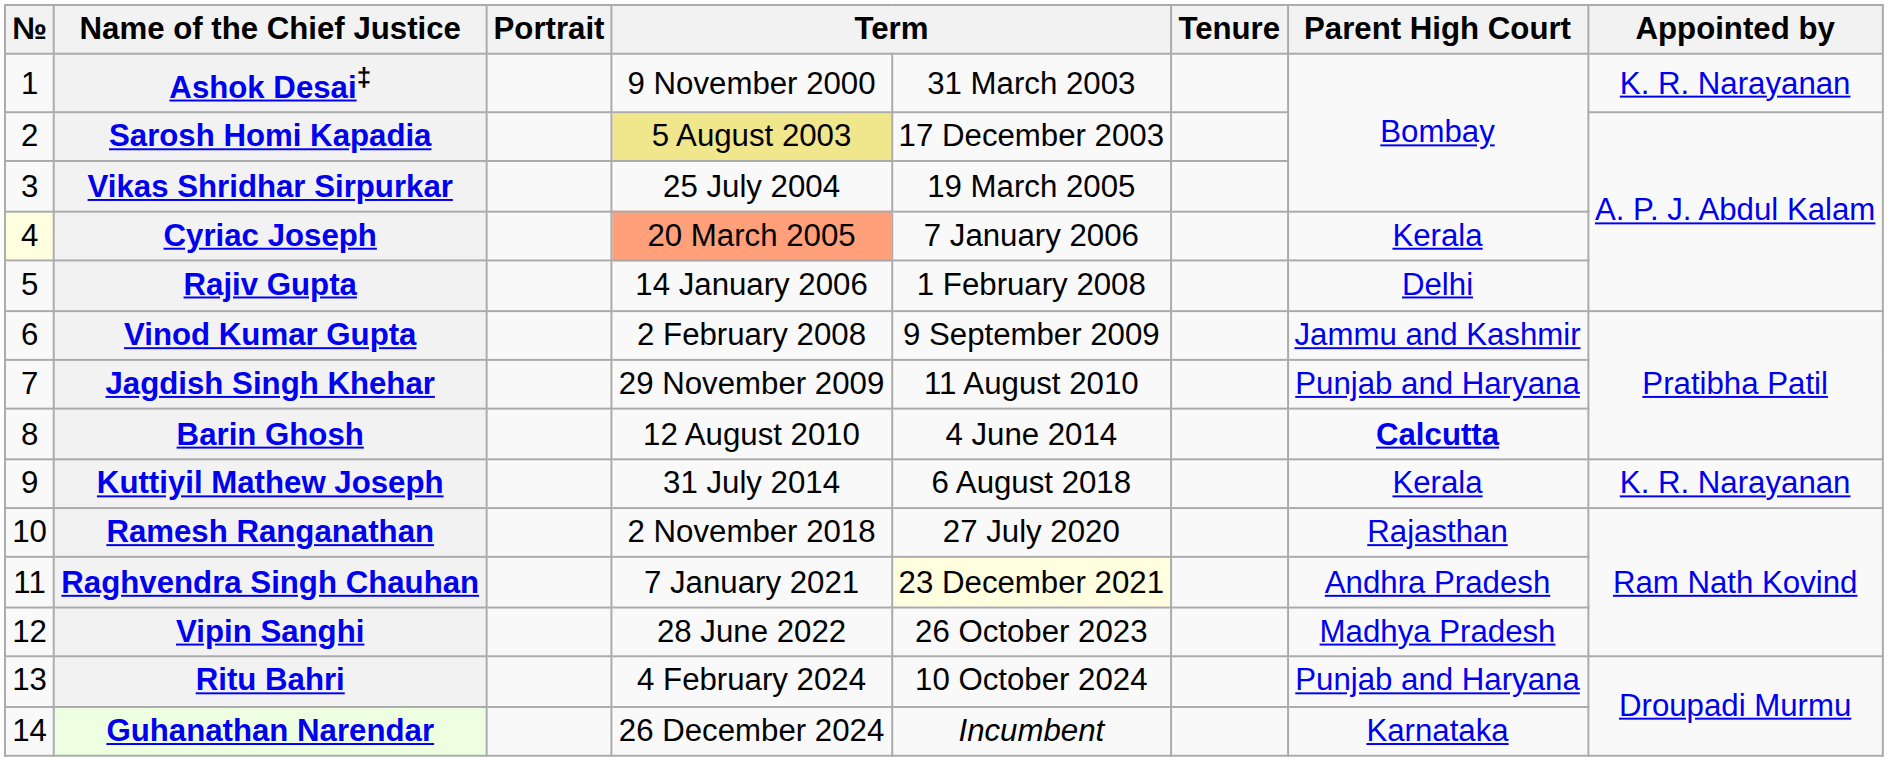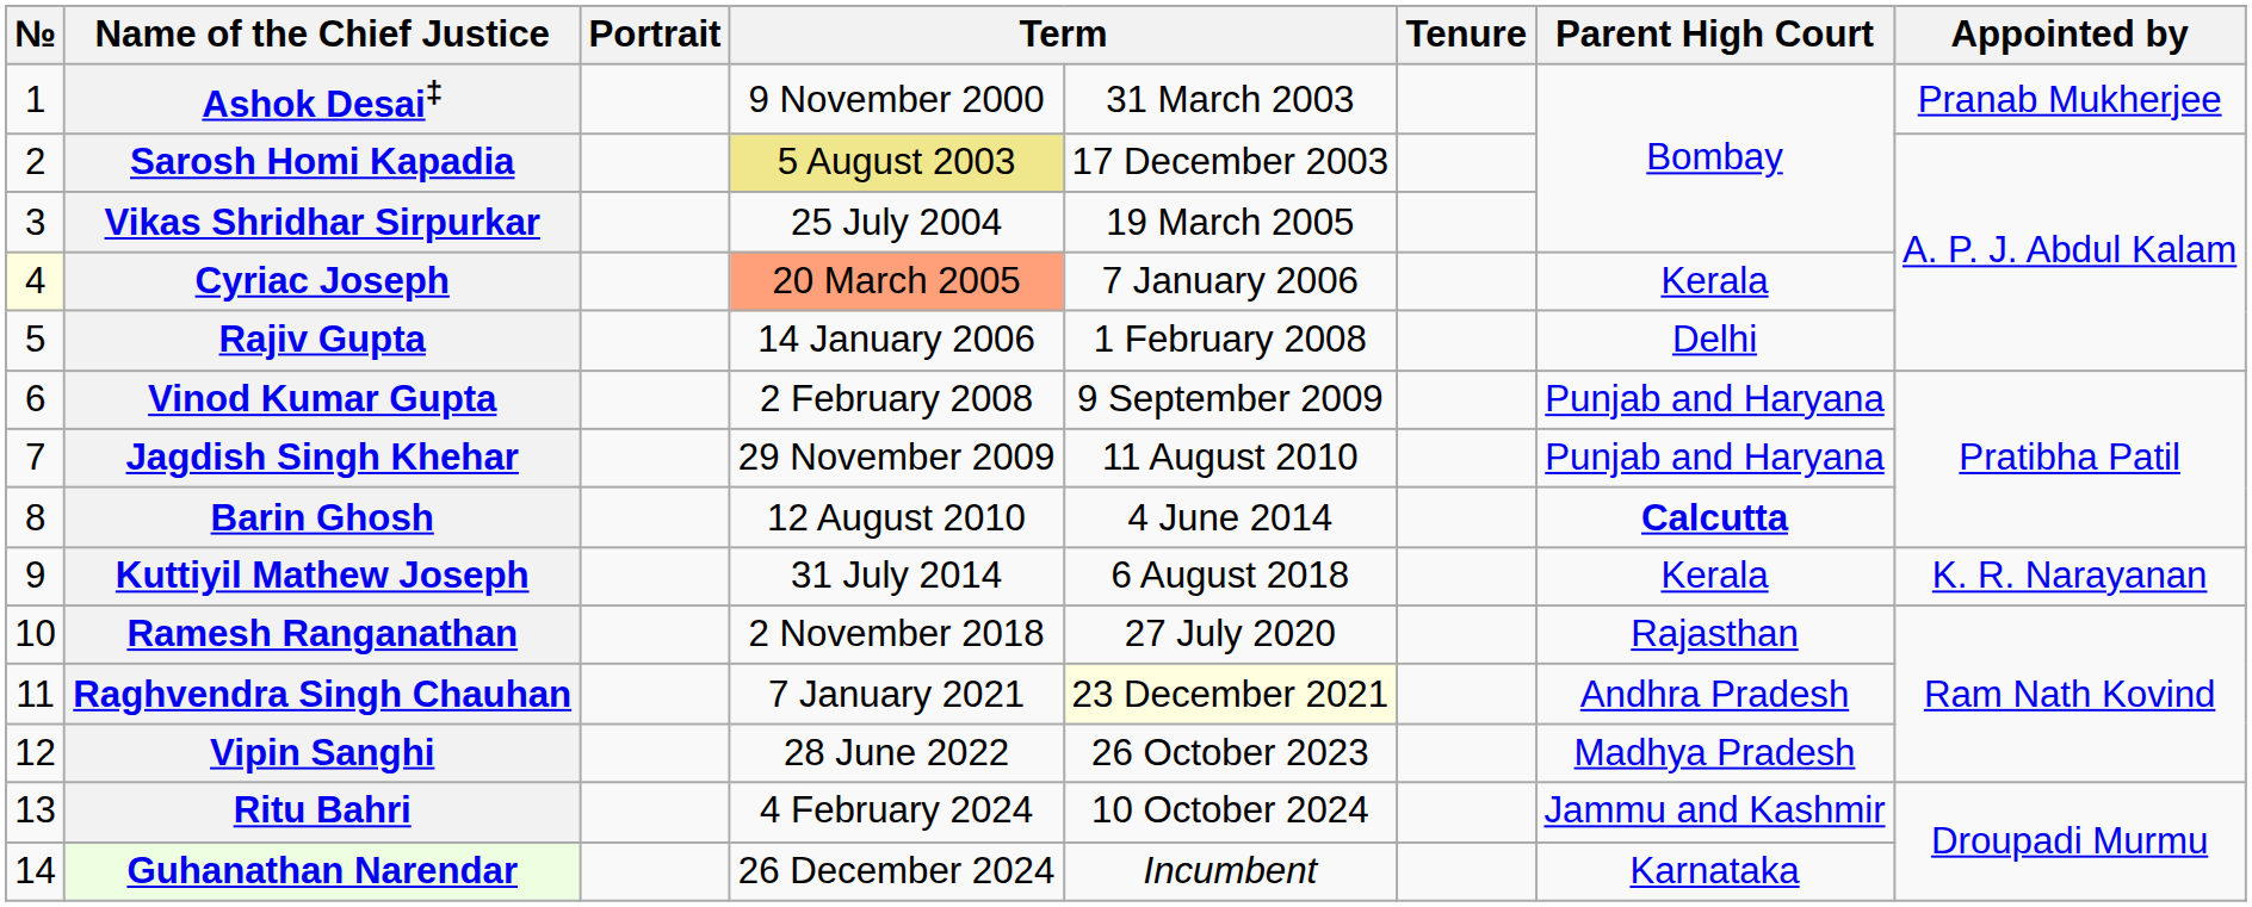Ashok Desai‡ | Appointed by: K. R. Narayanan -> Pranab Mukherjee
Vinod Kumar Gupta | Parent High Court: Jammu and Kashmir -> Punjab and Haryana
Ritu Bahri | Parent High Court: Punjab and Haryana -> Jammu and Kashmir
